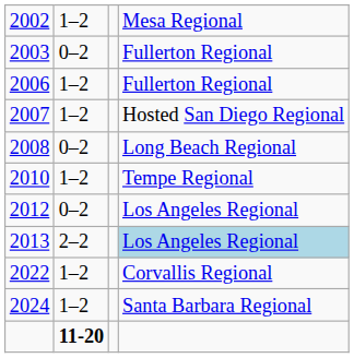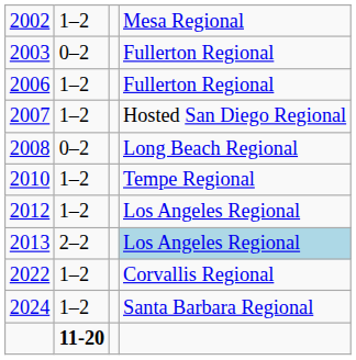2012 | column 2: 0–2 -> 1–2
